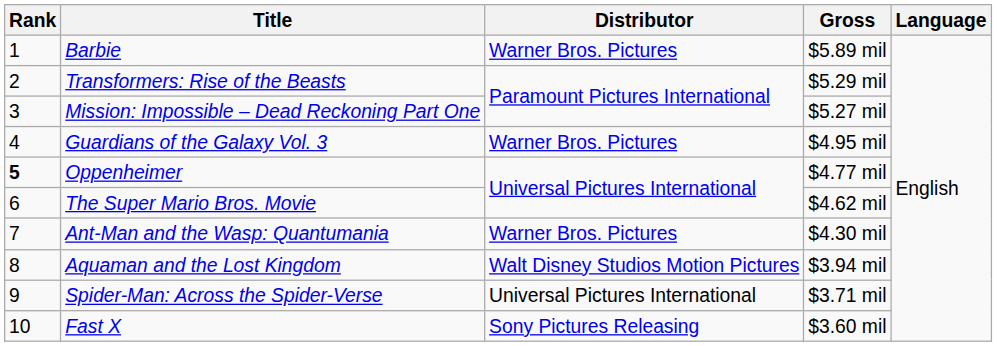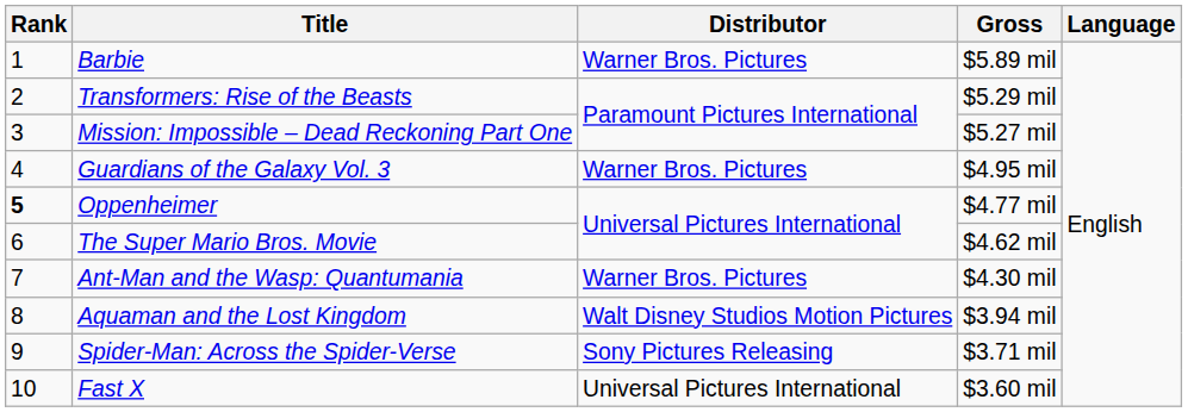Spider-Man: Across the Spider-Verse | Distributor: Universal Pictures International -> Sony Pictures Releasing
Fast X | Distributor: Sony Pictures Releasing -> Universal Pictures International
